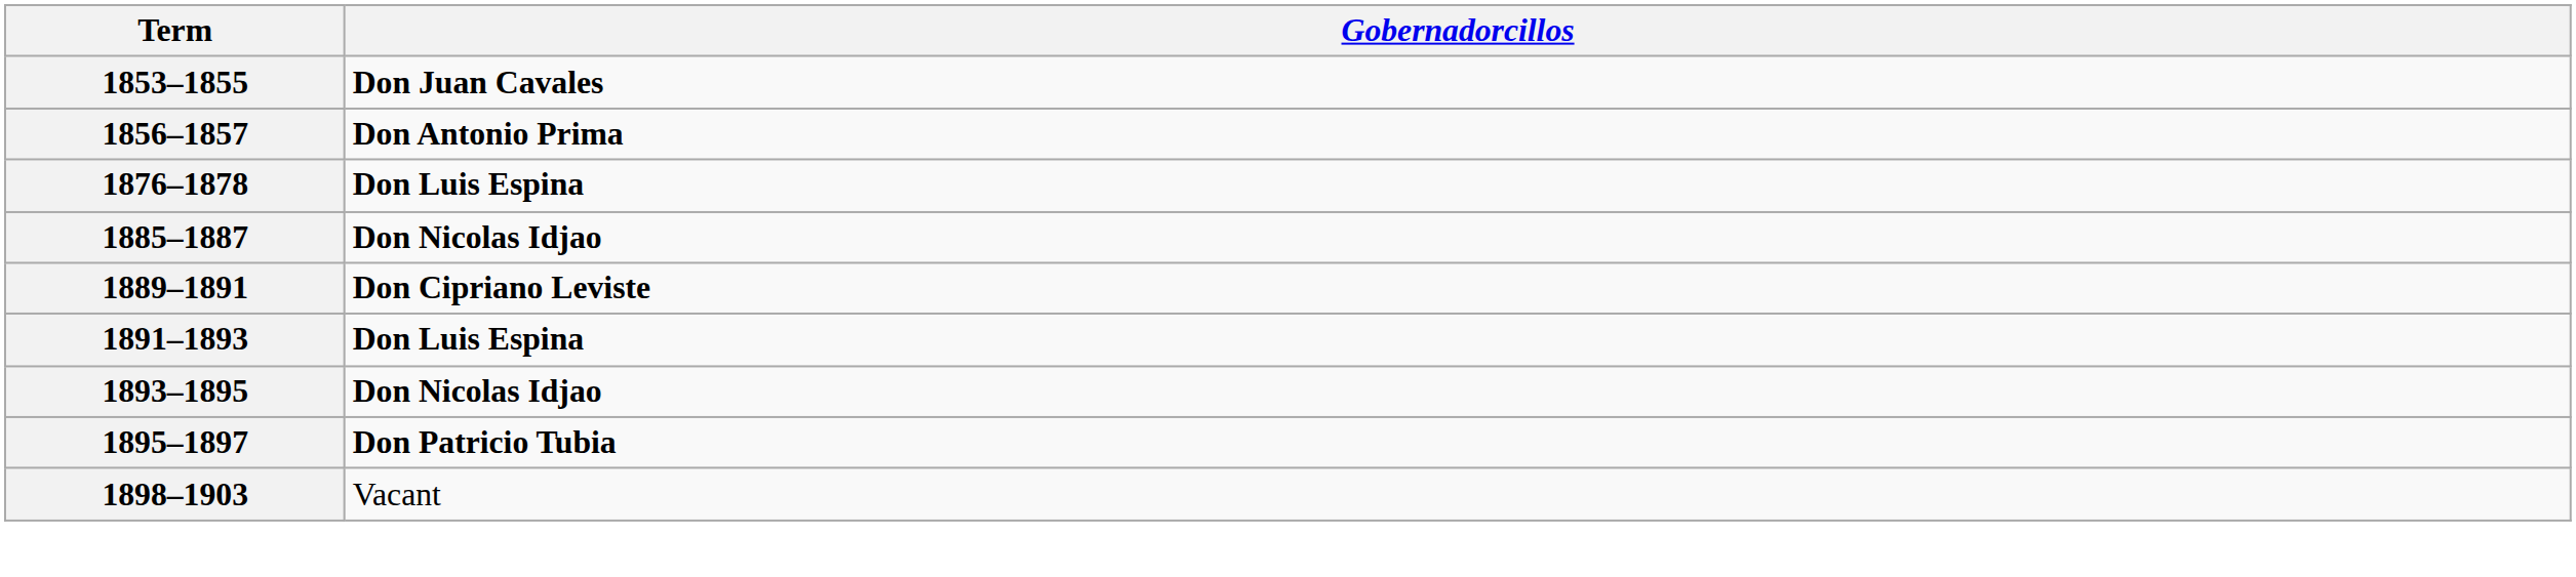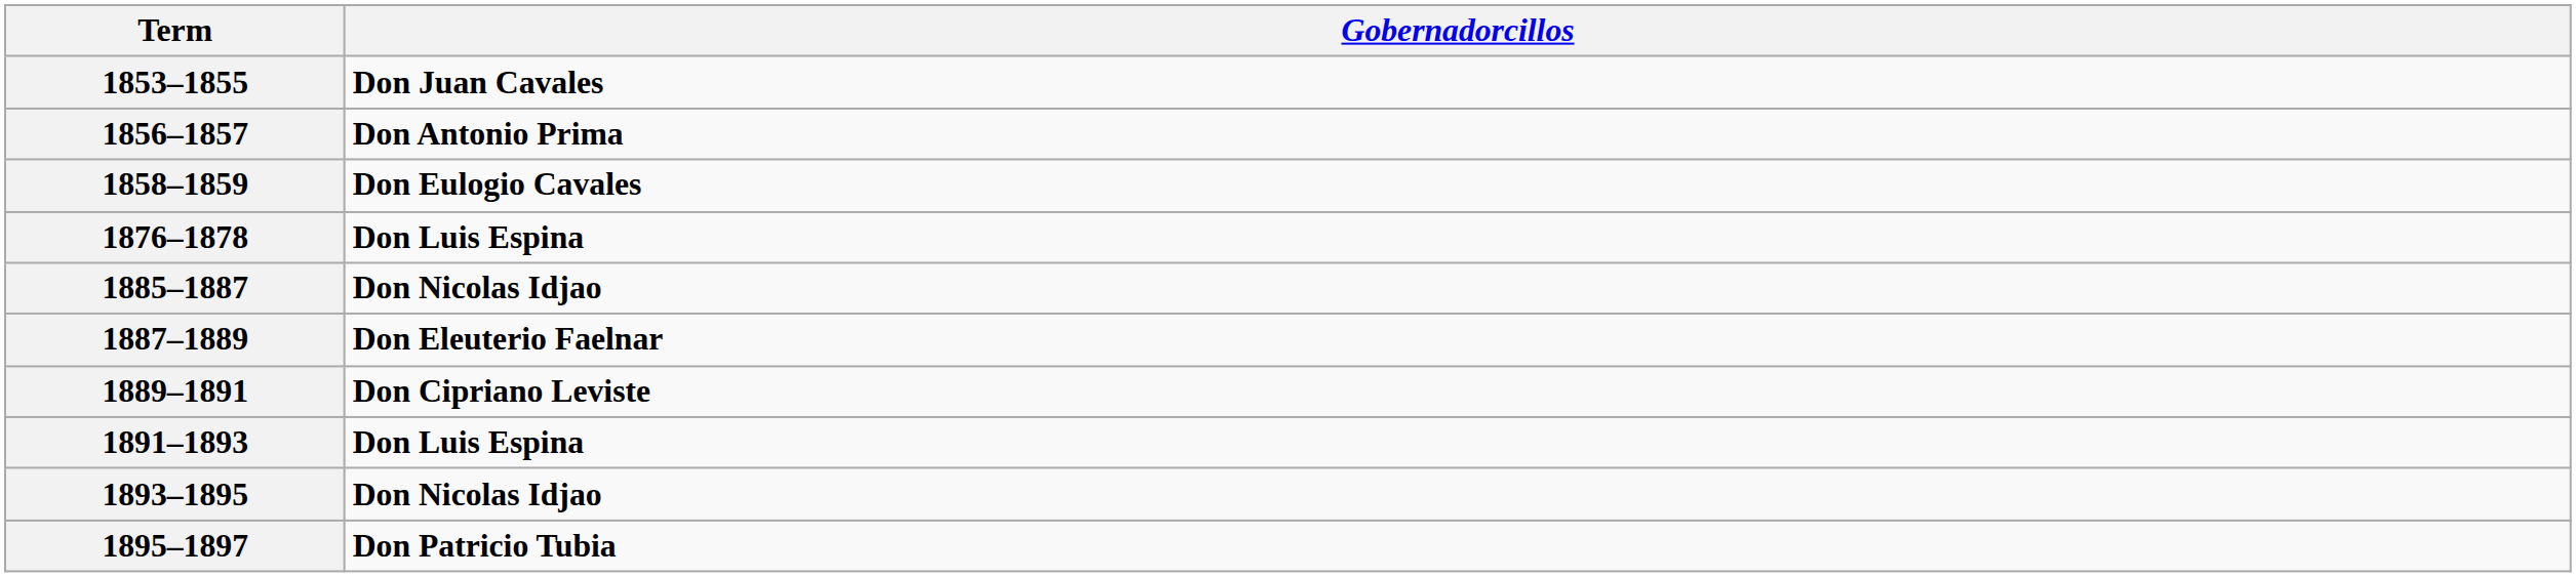+ row: 1858–1859 | Don Eulogio Cavales
+ row: 1887–1889 | Don Eleuterio Faelnar
- row: 1898–1903 | Vacant
